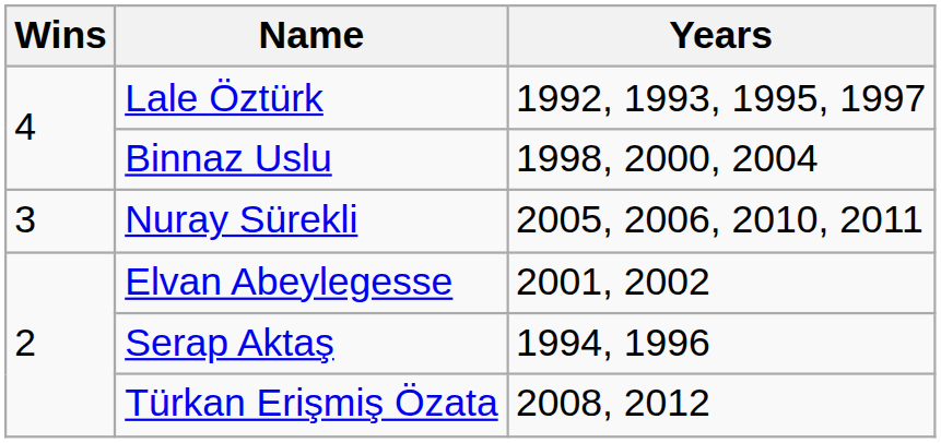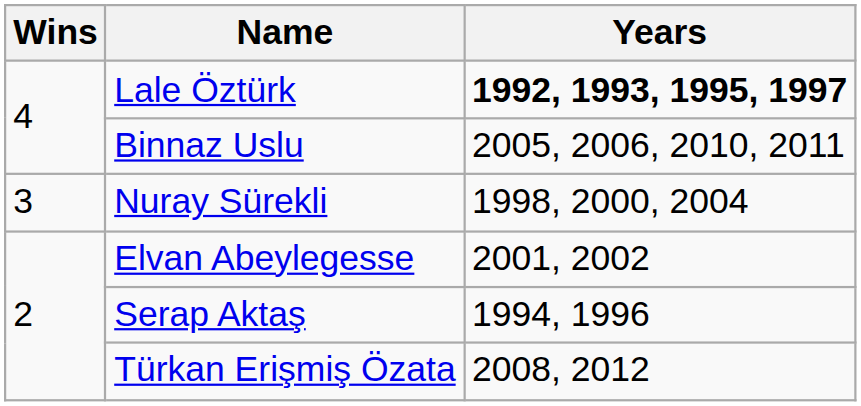Lale Öztürk | Years: normal -> bold
Binnaz Uslu | Years: 1998, 2000, 2004 -> 2005, 2006, 2010, 2011
Nuray Sürekli | Years: 2005, 2006, 2010, 2011 -> 1998, 2000, 2004
